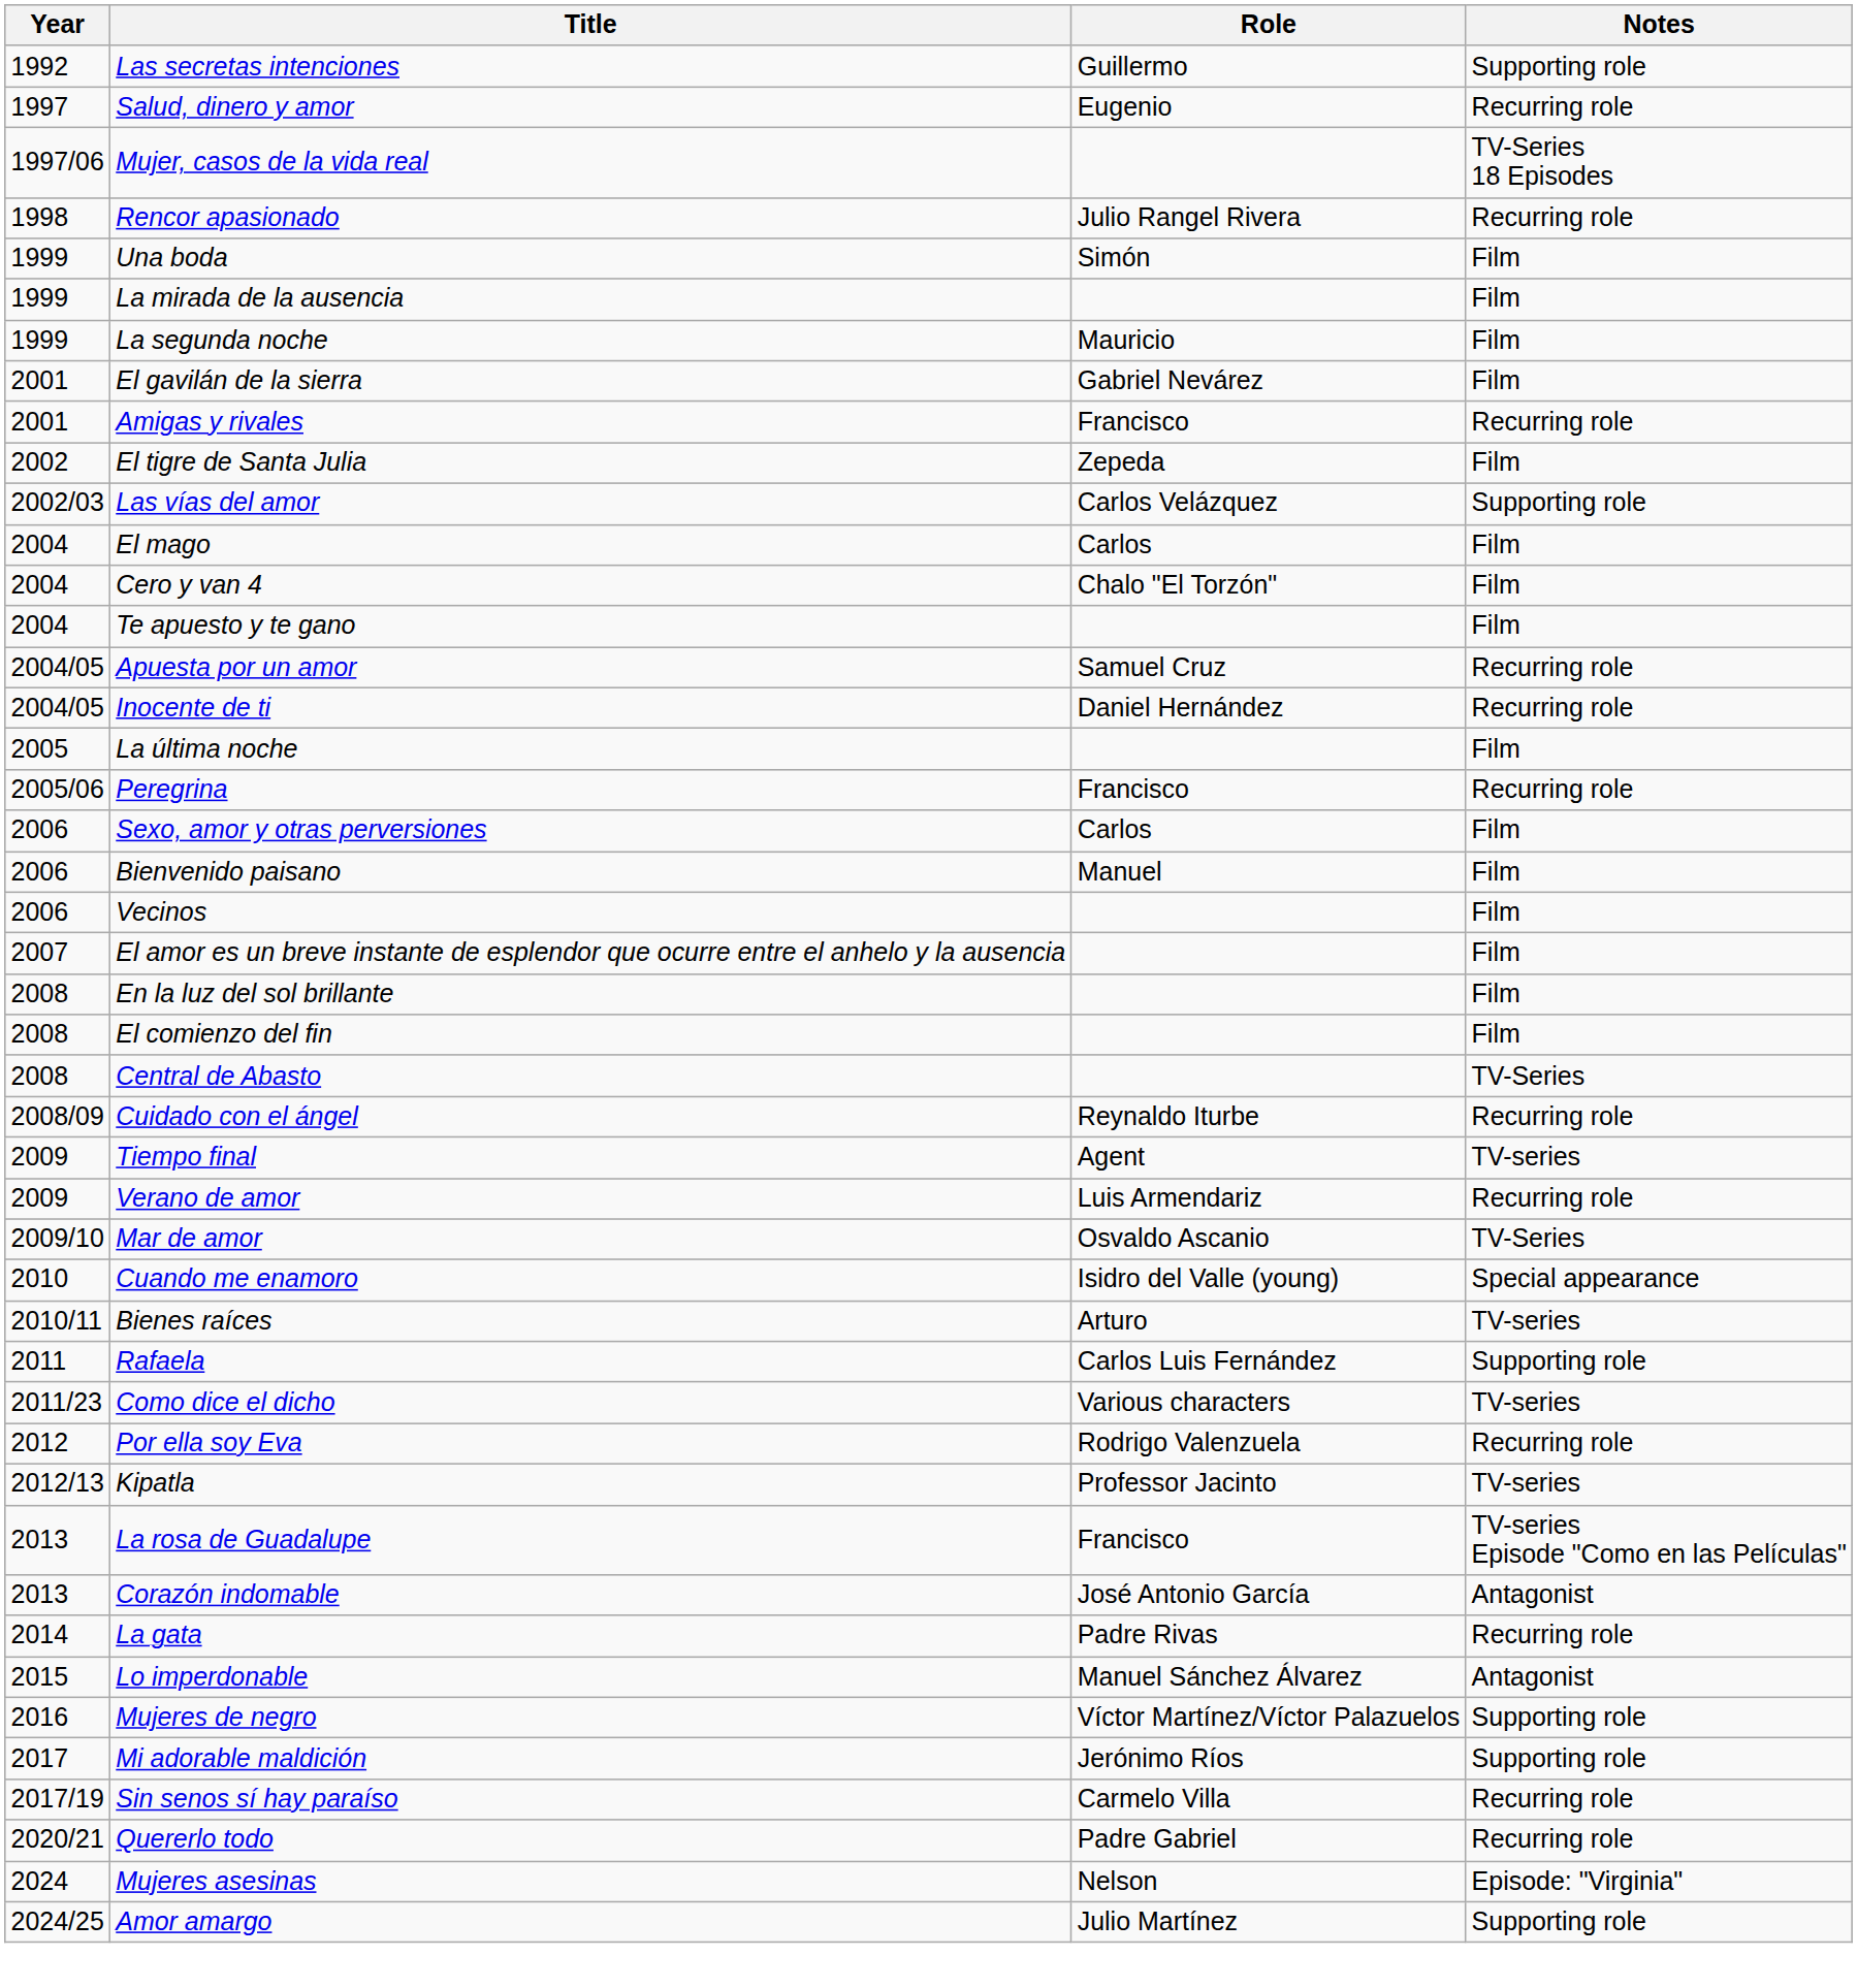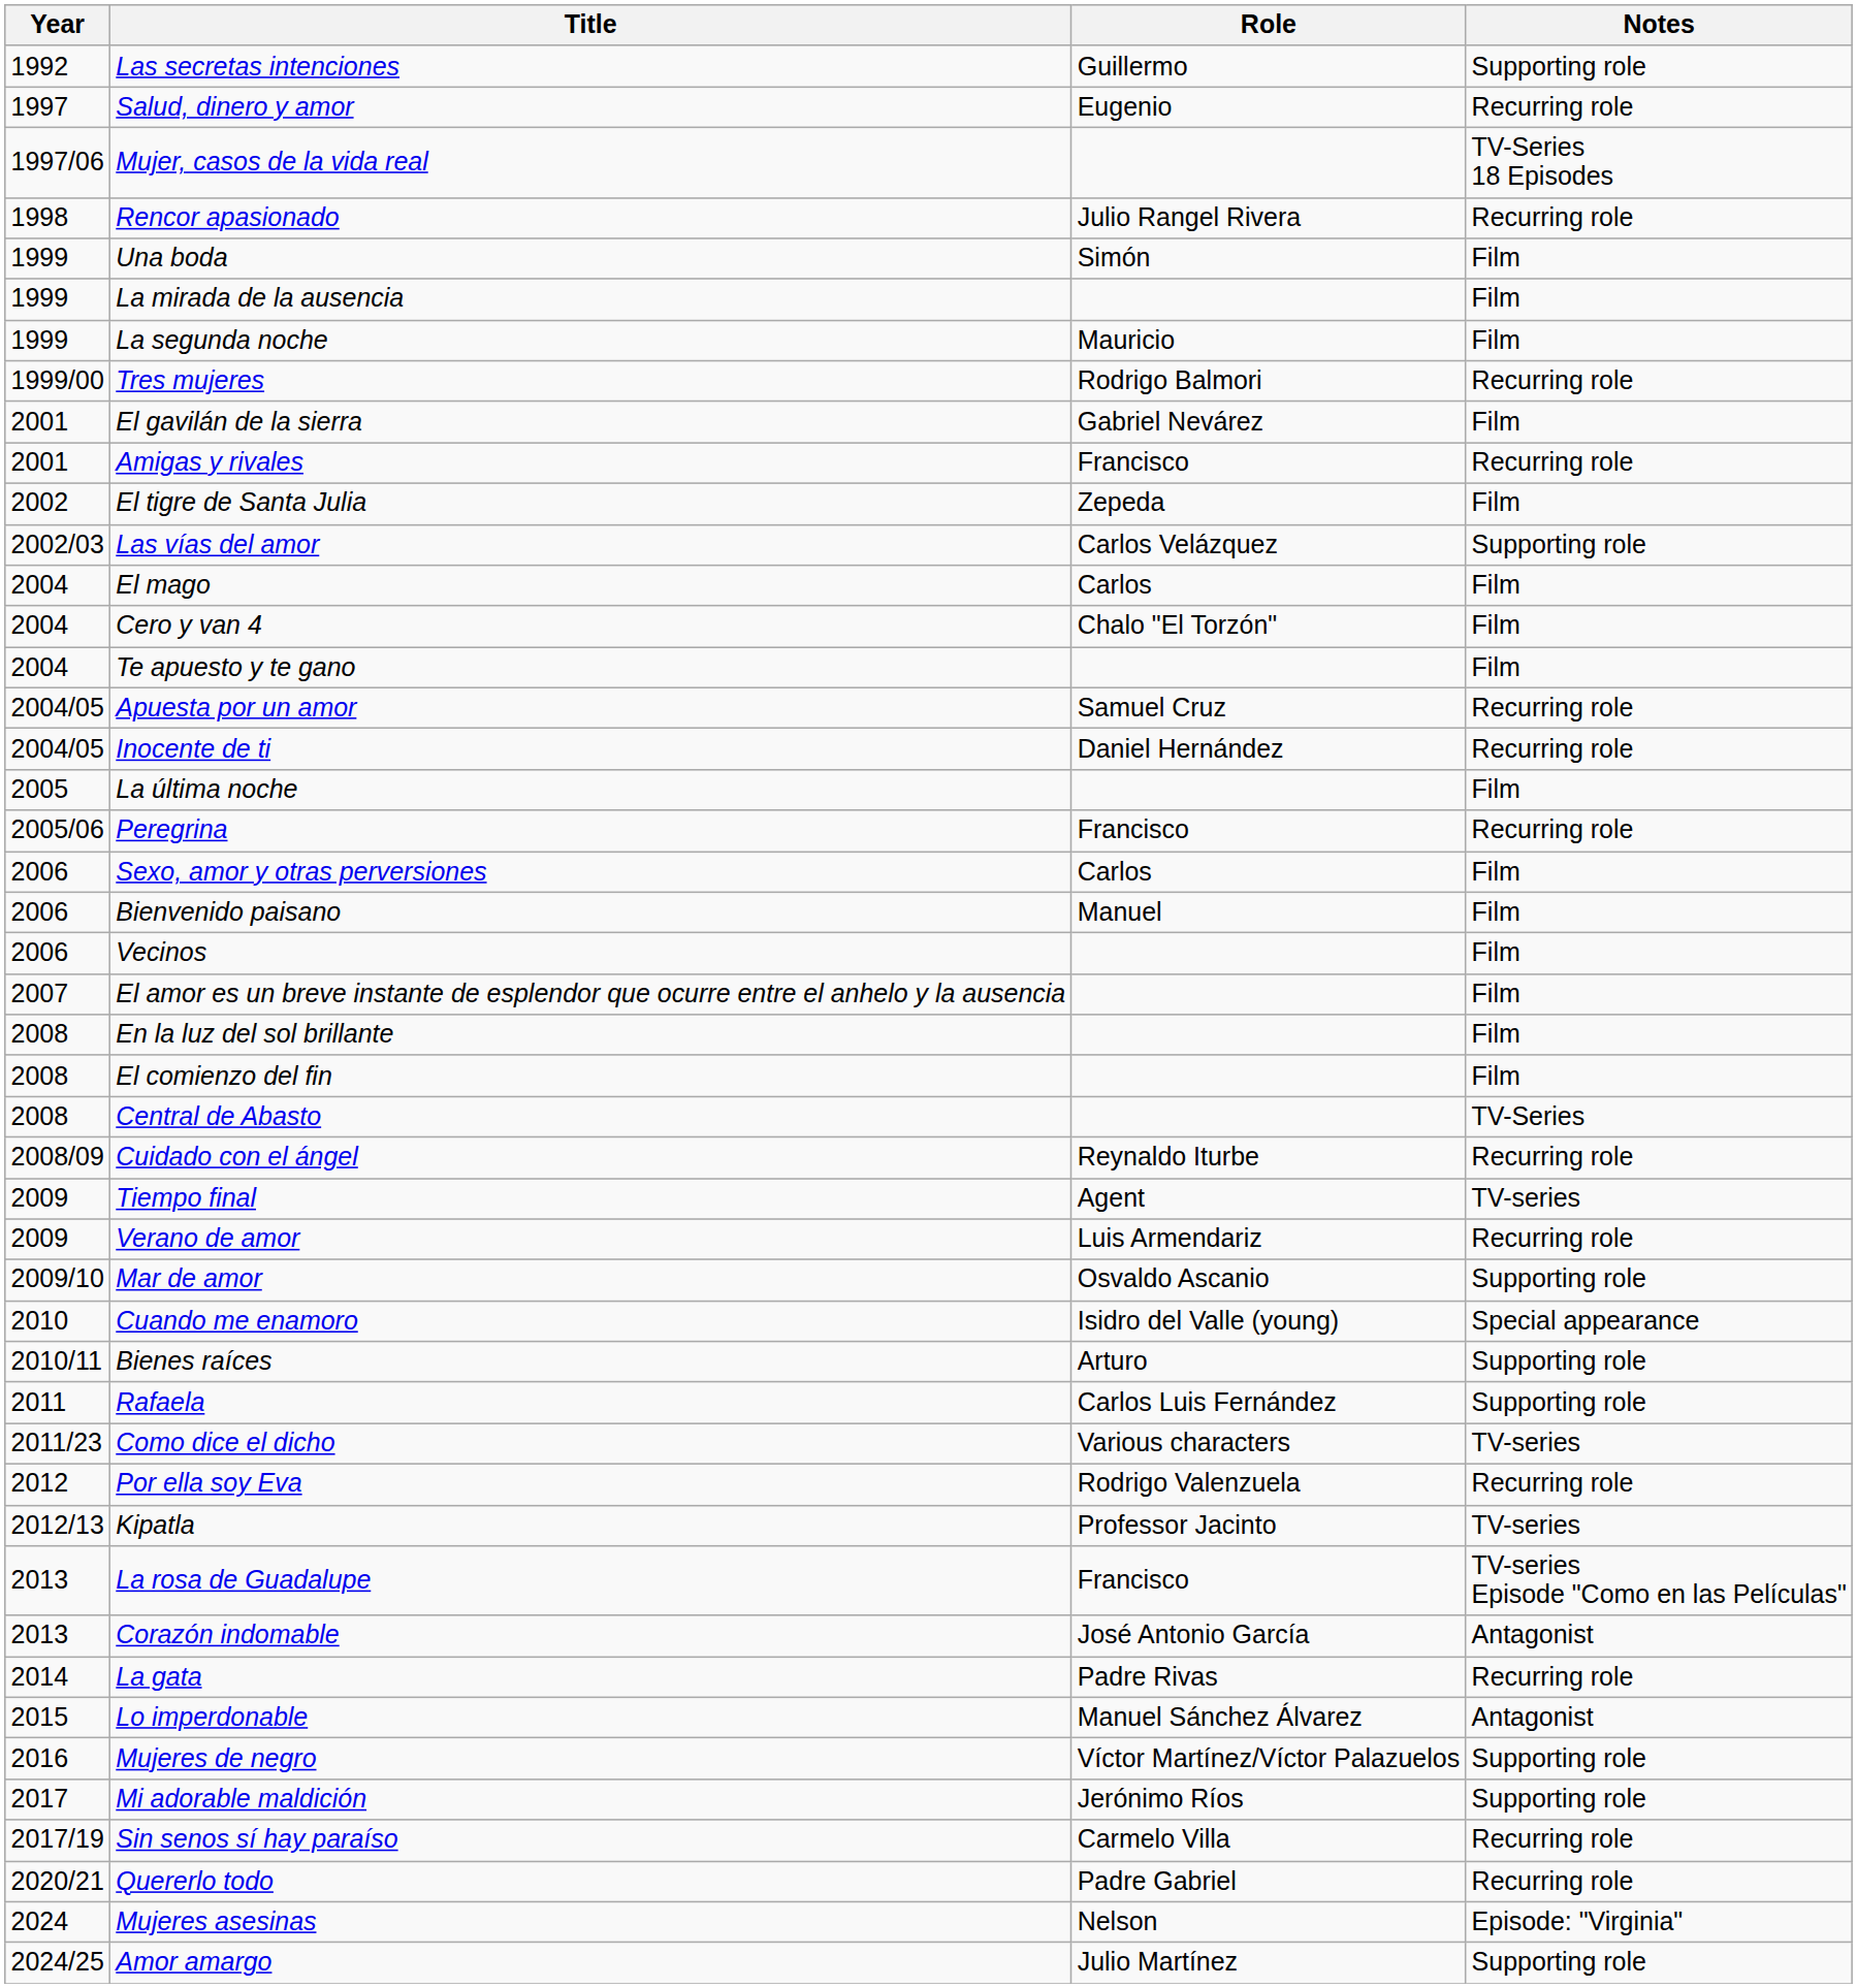+ row: 1999/00 | Tres mujeres | Rodrigo Balmori | Recurring role
Mar de amor | Notes: TV-Series -> Supporting role
Bienes raíces | Notes: TV-series -> Supporting role
